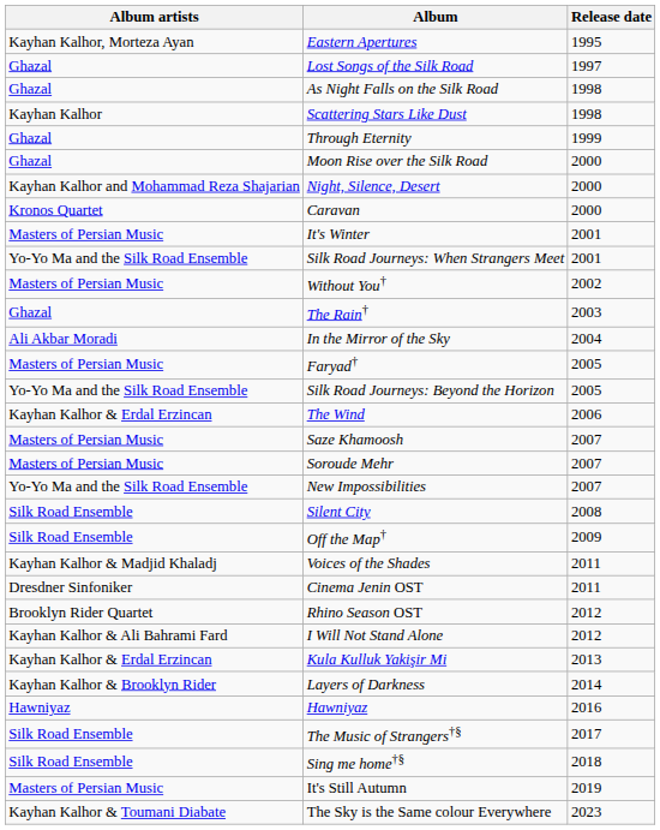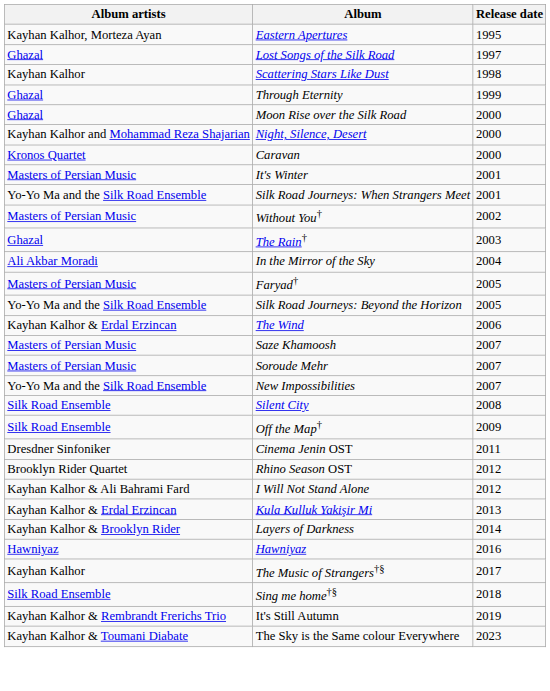- row: Ghazal | As Night Falls on the Silk Road | 1998
- row: Kayhan Kalhor & Madjid Khaladj | Voices of the Shades | 2011
The Music of Strangers†§ | Album artists: Silk Road Ensemble -> Kayhan Kalhor
It's Still Autumn | Album artists: Masters of Persian Music -> Kayhan Kalhor & Rembrandt Frerichs Trio
